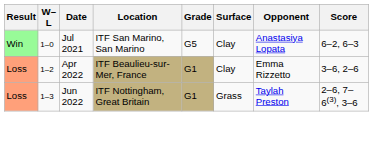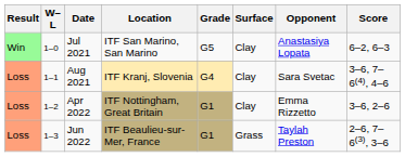+ row: Loss | 1–1 | Aug 2021 | ITF Kranj, Slovenia | G4 | Clay | Sara Svetac | 3–6, 7–6(4), 4–6
Apr 2022 | Location: ITF Beaulieu-sur-Mer, France -> ITF Nottingham, Great Britain
Jun 2022 | Location: ITF Nottingham, Great Britain -> ITF Beaulieu-sur-Mer, France
